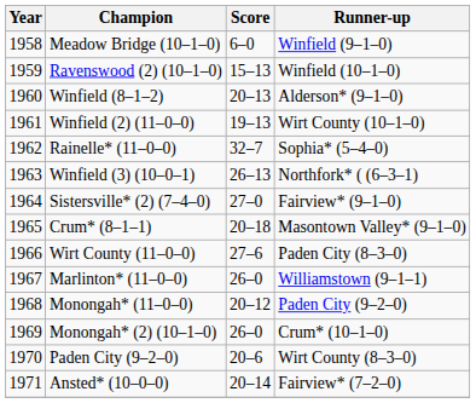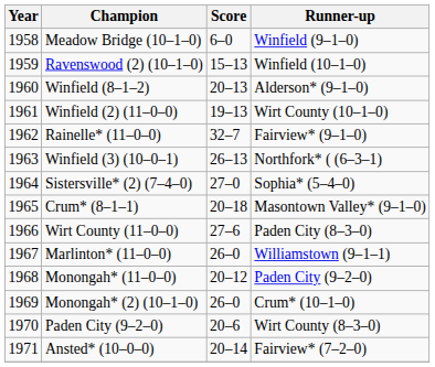Rainelle* (11–0–0) | Runner-up: Sophia* (5–4–0) -> Fairview* (9–1–0)
Sistersville* (2) (7–4–0) | Runner-up: Fairview* (9–1–0) -> Sophia* (5–4–0)
